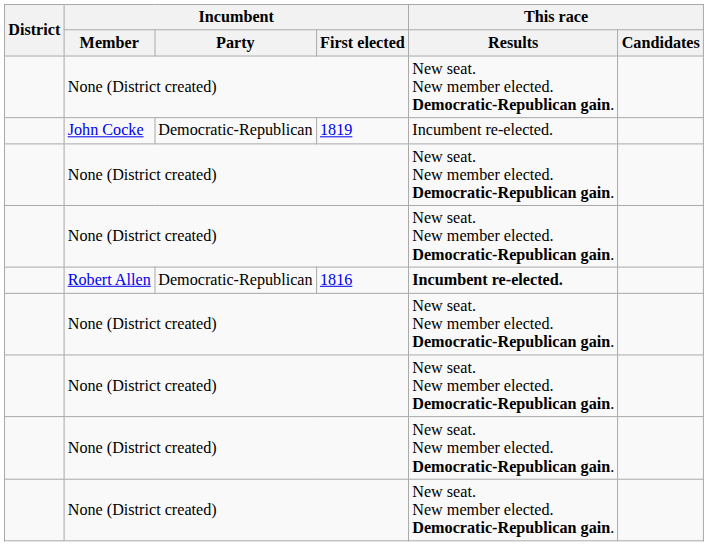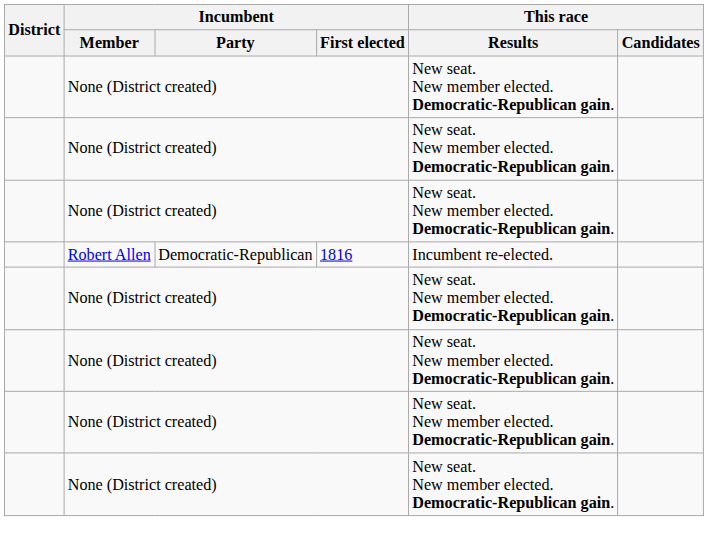- row: John Cocke | Democratic-Republican | 1819 | Incumbent re-elected.
Robert Allen | This race / Results: bold -> normal
